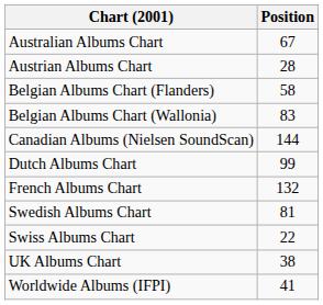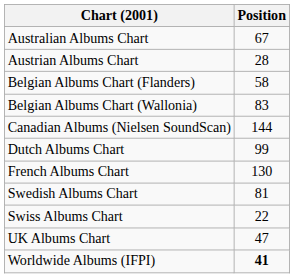French Albums Chart | Position: 132 -> 130
UK Albums Chart | Position: 38 -> 47
Worldwide Albums (IFPI) | Position: normal -> bold
